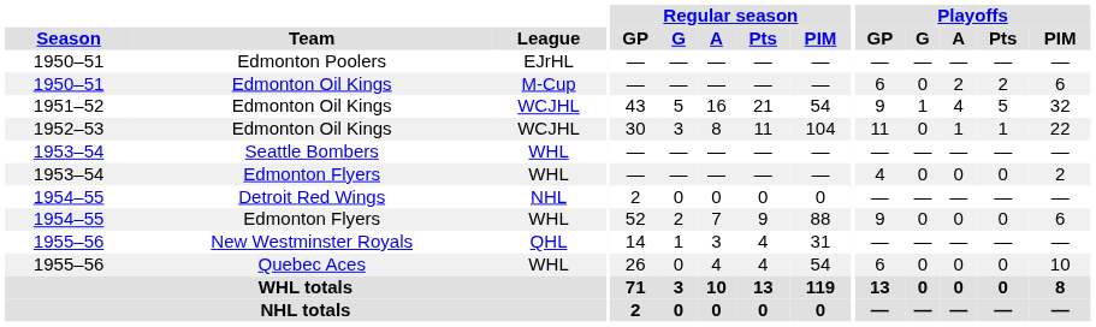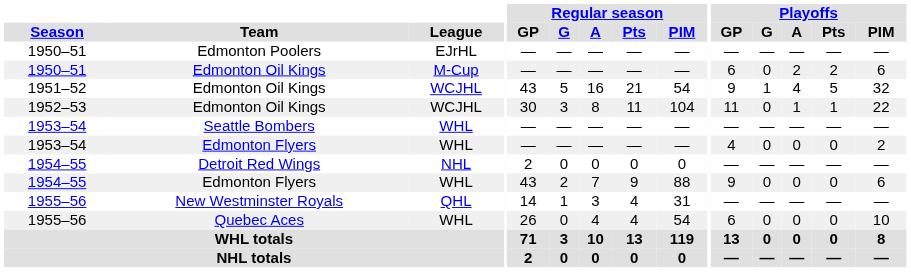1954–55 / Edmonton Flyers | Regular season / GP: 52 -> 43
